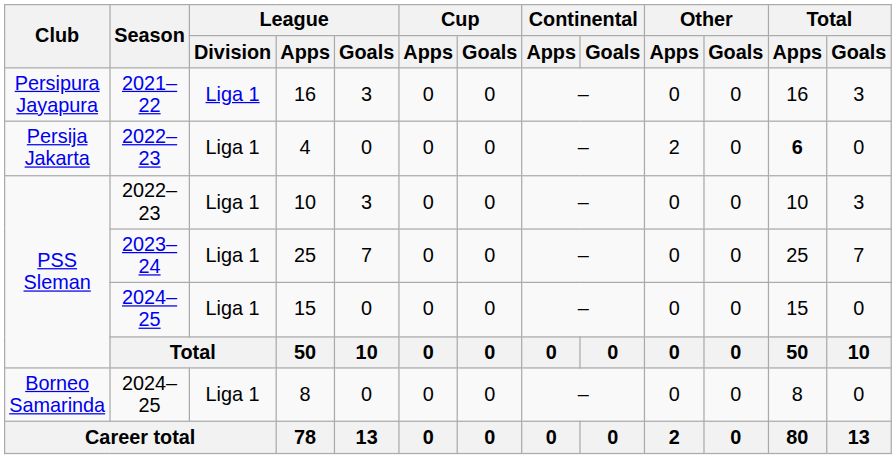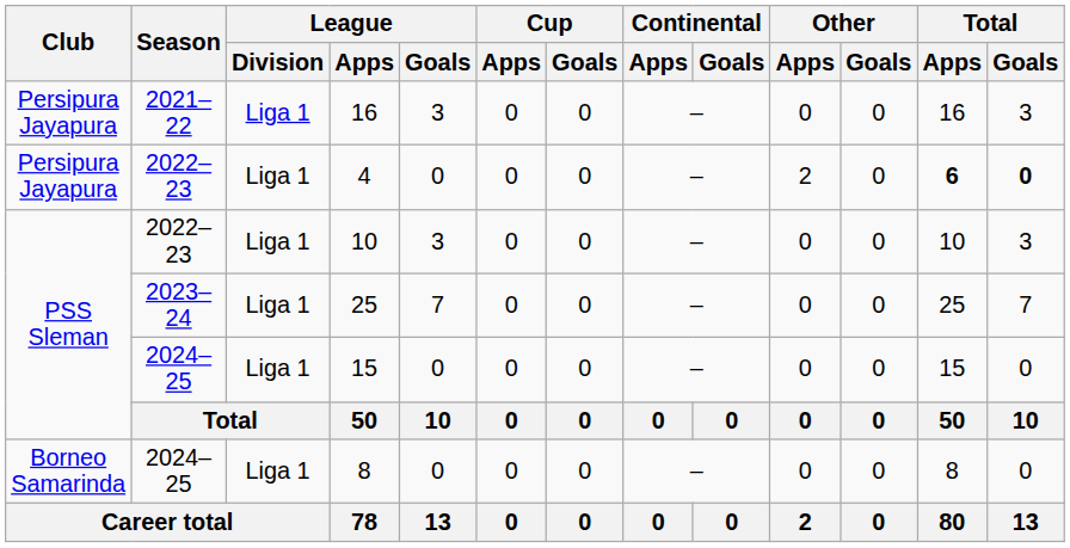4 | Club: Persija Jakarta -> Persipura Jayapura
4 | Total / Goals: normal -> bold
